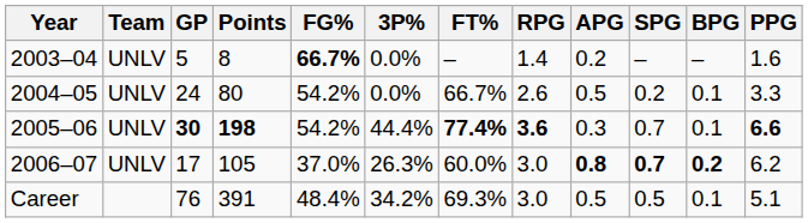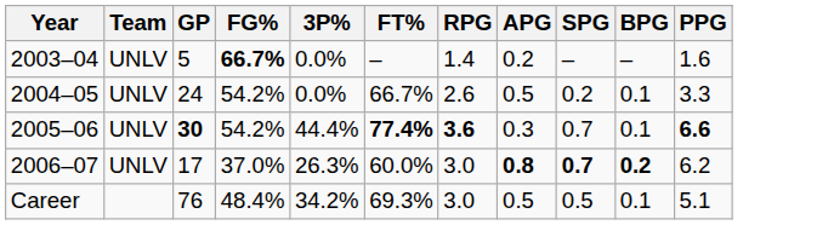- column: Points | 8 | 80 | 198 | 105 | 391
